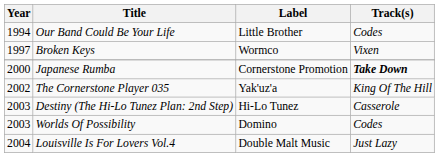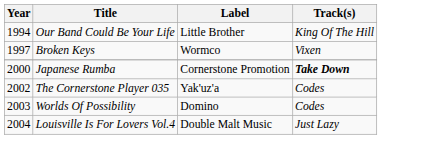Our Band Could Be Your Life | Track(s): Codes -> King Of The Hill
The Cornerstone Player 035 | Track(s): King Of The Hill -> Codes
- row: 2003 | Destiny (The Hi-Lo Tunez Plan: 2nd Step) | Hi-Lo Tunez | Casserole
